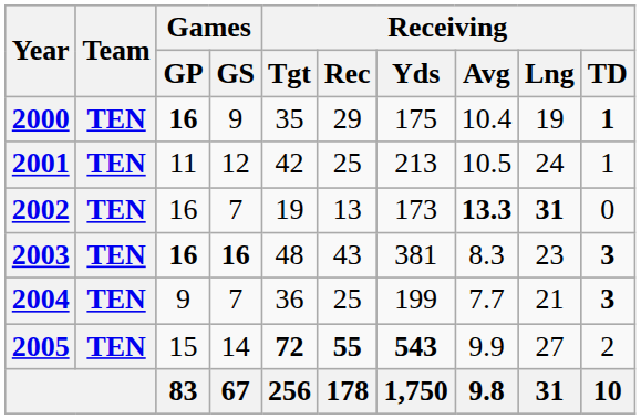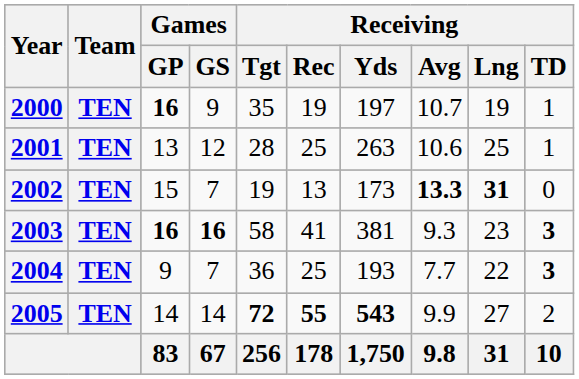2000 | Receiving / Rec: 29 -> 19
2000 | Receiving / Yds: 175 -> 197
2000 | Receiving / Avg: 10.4 -> 10.7
2000 | Receiving / TD: bold -> normal
2001 | Games / GP: 11 -> 13
2001 | Receiving / Tgt: 42 -> 28
2001 | Receiving / Yds: 213 -> 263
2001 | Receiving / Avg: 10.5 -> 10.6
2001 | Receiving / Lng: 24 -> 25
2002 | Games / GP: 16 -> 15
2003 | Receiving / Tgt: 48 -> 58
2003 | Receiving / Rec: 43 -> 41
2003 | Receiving / Avg: 8.3 -> 9.3
2004 | Receiving / Yds: 199 -> 193
2004 | Receiving / Lng: 21 -> 22
2005 | Games / GP: 15 -> 14
